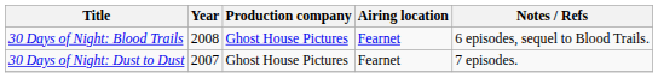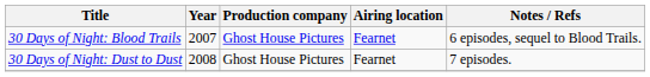30 Days of Night: Blood Trails | Year: 2008 -> 2007
30 Days of Night: Dust to Dust | Year: 2007 -> 2008
